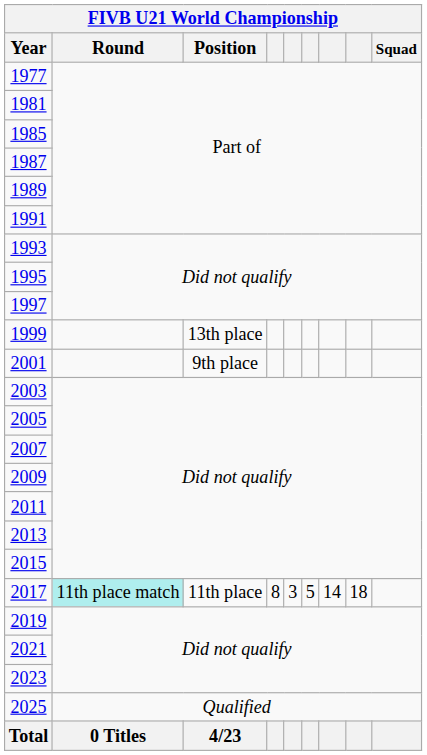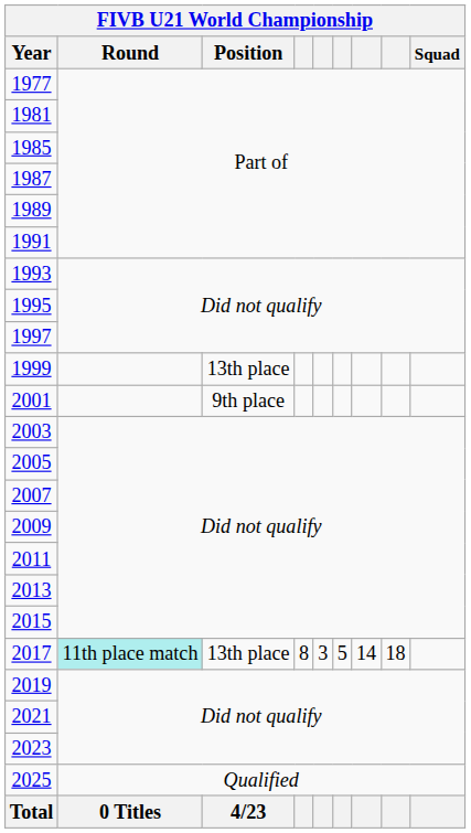2017 | FIVB U21 World Championship / Position: 11th place -> 13th place
